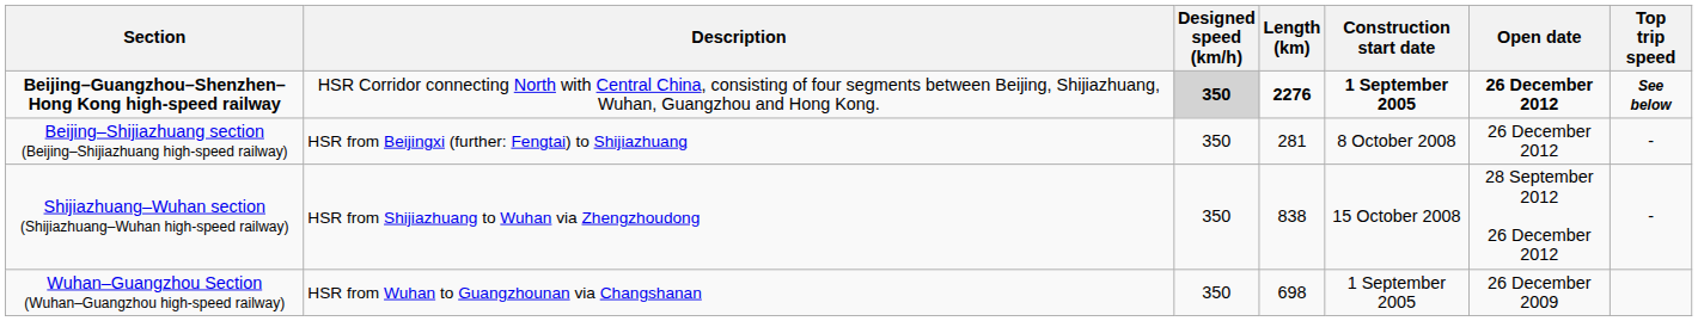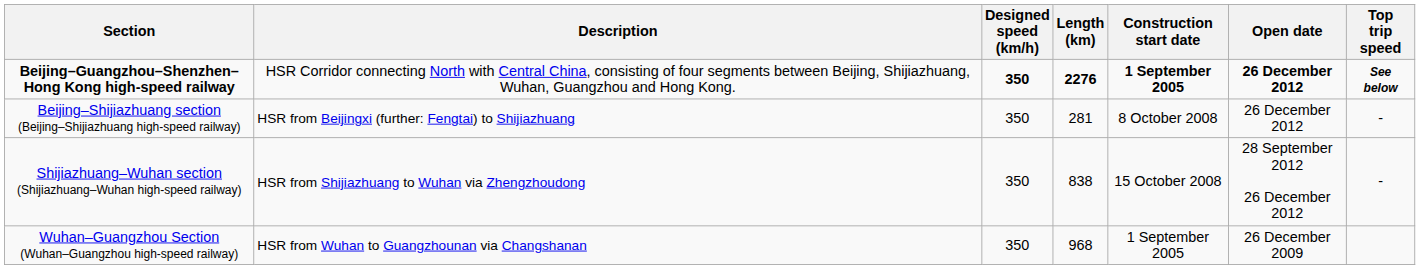Beijing–Guangzhou–Shenzhen–Hong Kong high-speed railway | Designed speed (km/h): lightgrey background -> no background
Wuhan–Guangzhou Section (Wuhan–Guangzhou high-speed railway) | Length (km): 698 -> 968
